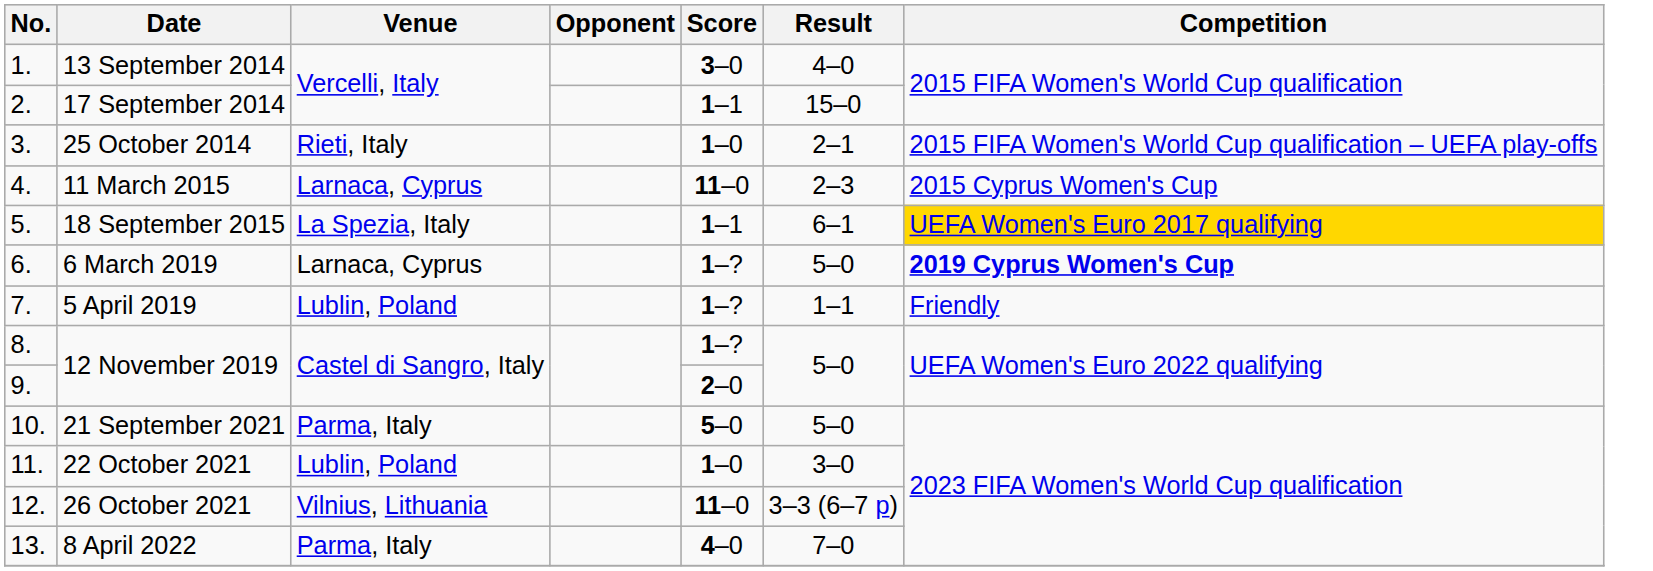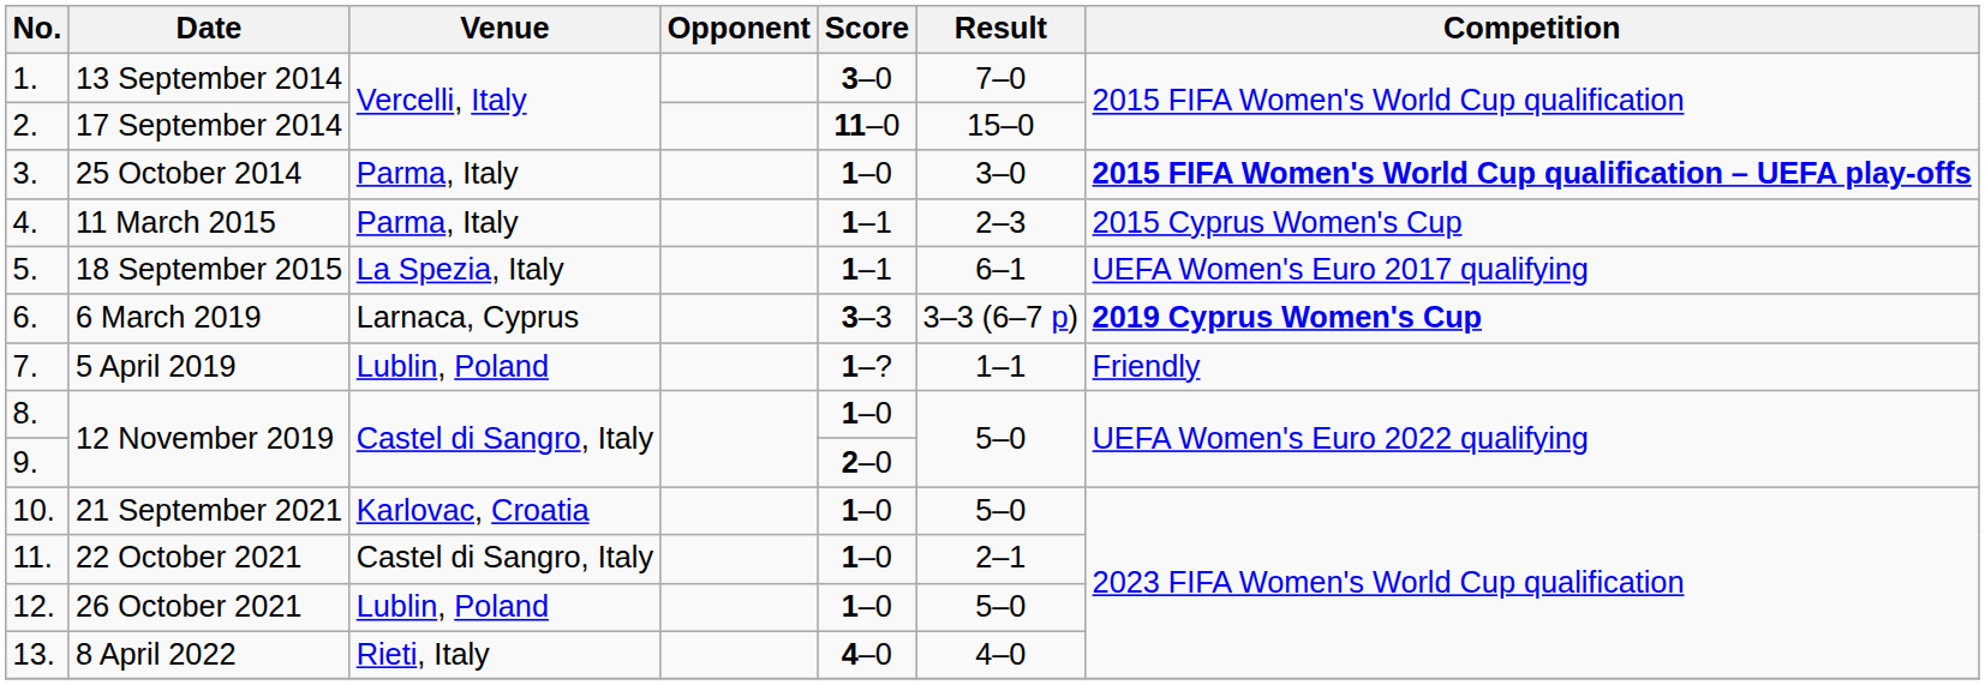13 September 2014 | Result: 4–0 -> 7–0
17 September 2014 | Score: 1–1 -> 11–0
25 October 2014 | Venue: Rieti, Italy -> Parma, Italy
25 October 2014 | Result: 2–1 -> 3–0
25 October 2014 | Competition: normal -> bold
11 March 2015 | Venue: Larnaca, Cyprus -> Parma, Italy
11 March 2015 | Score: 11–0 -> 1–1
18 September 2015 | Competition: gold background -> no background
6 March 2019 | Score: 1–? -> 3–3
6 March 2019 | Result: 5–0 -> 3–3 (6–7 p)
8. / 12 November 2019 | Score: 1–? -> 1–0
21 September 2021 | Venue: Parma, Italy -> Karlovac, Croatia
21 September 2021 | Score: 5–0 -> 1–0
22 October 2021 | Venue: Lublin, Poland -> Castel di Sangro, Italy
22 October 2021 | Result: 3–0 -> 2–1
26 October 2021 | Venue: Vilnius, Lithuania -> Lublin, Poland
26 October 2021 | Score: 11–0 -> 1–0
26 October 2021 | Result: 3–3 (6–7 p) -> 5–0
8 April 2022 | Venue: Parma, Italy -> Rieti, Italy
8 April 2022 | Result: 7–0 -> 4–0
